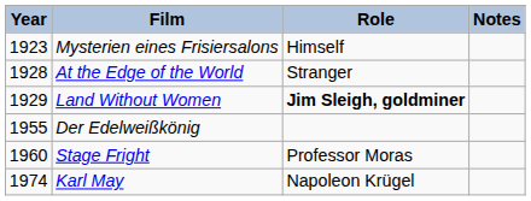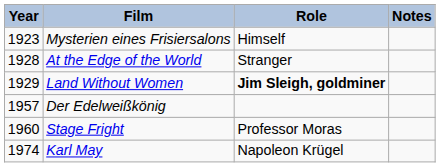Der Edelweißkönig | Year: 1955 -> 1957
